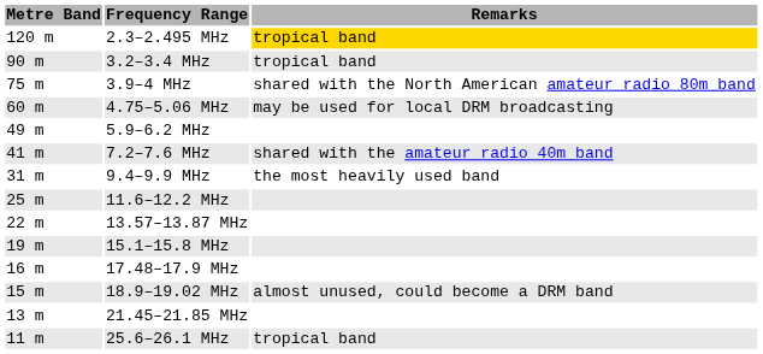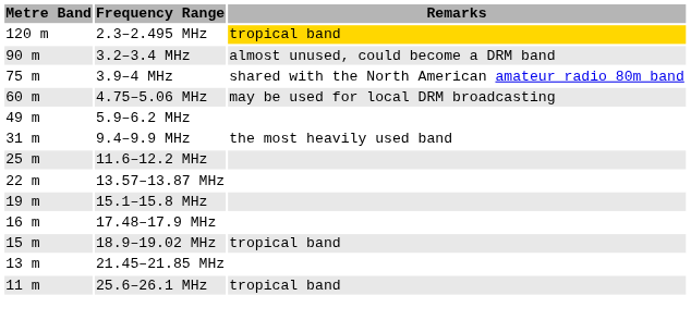3.2–3.4 MHz | Remarks: tropical band -> almost unused, could become a DRM band
- row: 41 m | 7.2–7.6 MHz | shared with the amateur radio 40m band
18.9–19.02 MHz | Remarks: almost unused, could become a DRM band -> tropical band
